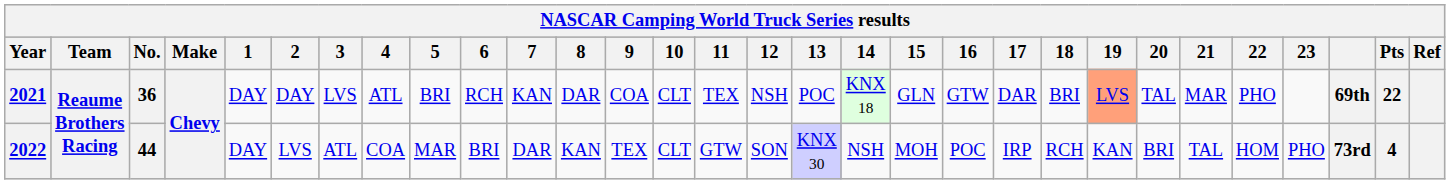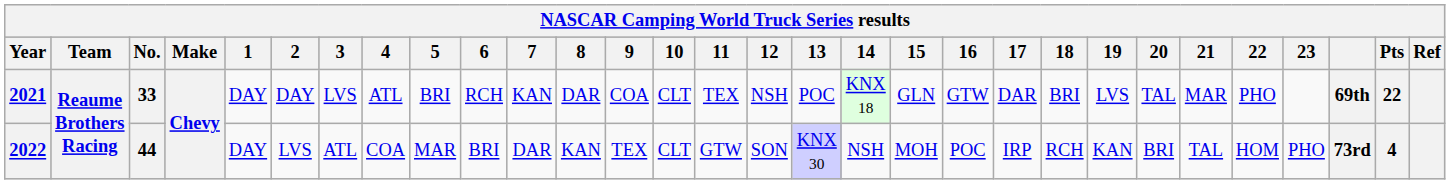2021 | No.: 36 -> 33
2021 | 19: lightsalmon background -> no background
